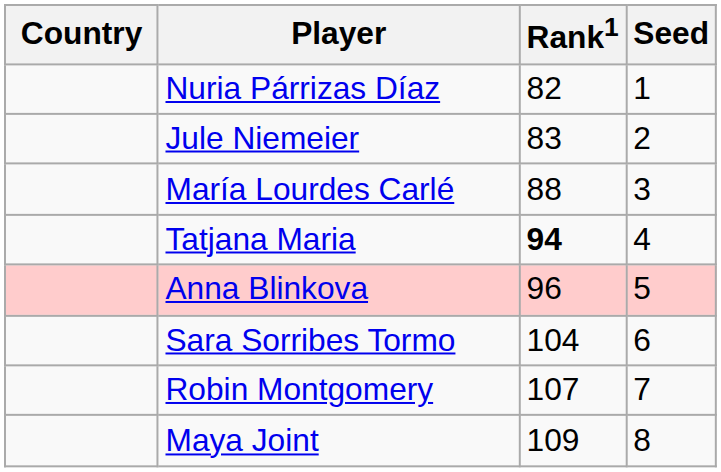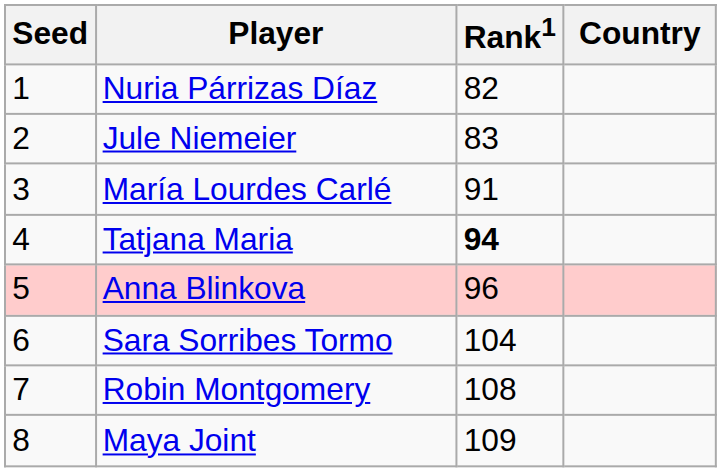columns swapped: Country <-> Seed
María Lourdes Carlé | Rank1: 88 -> 91
Robin Montgomery | Rank1: 107 -> 108
